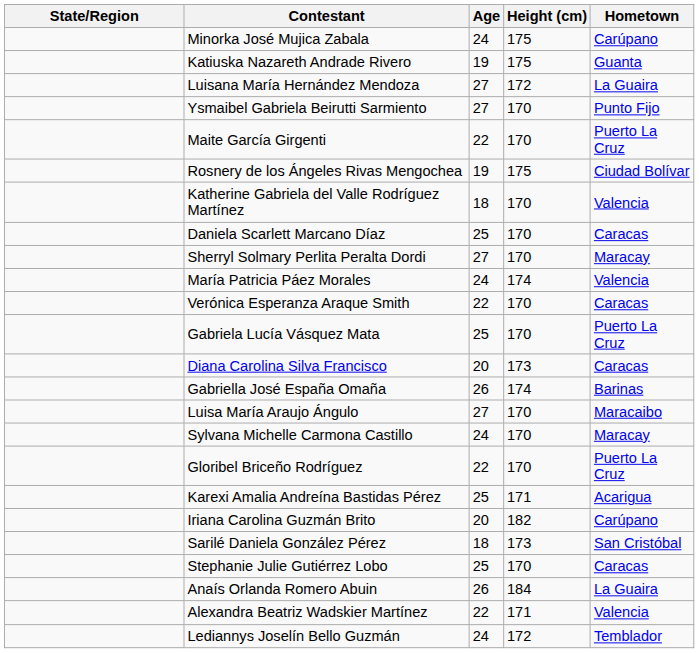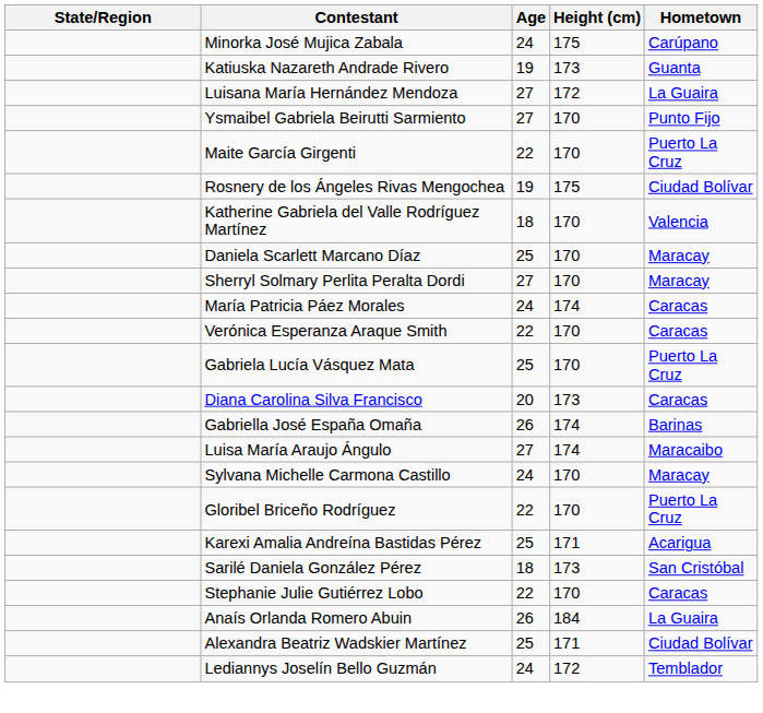Katiuska Nazareth Andrade Rivero | Height (cm): 175 -> 173
Daniela Scarlett Marcano Díaz | Hometown: Caracas -> Maracay
María Patricia Páez Morales | Hometown: Valencia -> Caracas
Luisa María Araujo Ángulo | Height (cm): 170 -> 174
- row: Iriana Carolina Guzmán Brito | 20 | 182 | Carúpano
Stephanie Julie Gutiérrez Lobo | Age: 25 -> 22
Alexandra Beatriz Wadskier Martínez | Age: 22 -> 25
Alexandra Beatriz Wadskier Martínez | Hometown: Valencia -> Ciudad Bolívar
